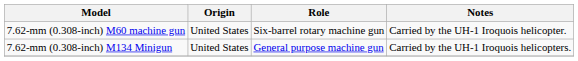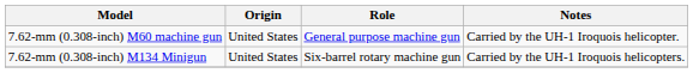7.62-mm (0.308-inch) M60 machine gun | Role: Six-barrel rotary machine gun -> General purpose machine gun
7.62-mm (0.308-inch) M134 Minigun | Role: General purpose machine gun -> Six-barrel rotary machine gun
